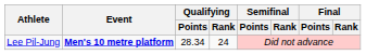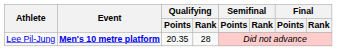Lee Pil-Jung | Qualifying / Points: 28.34 -> 20.35
Lee Pil-Jung | Qualifying / Rank: 24 -> 28
